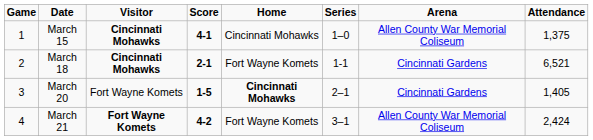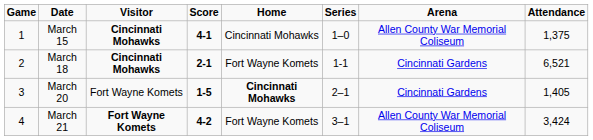March 21 | Attendance: 2,424 -> 3,424
